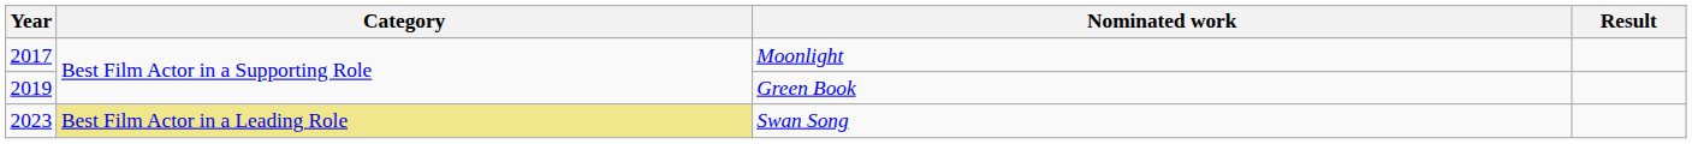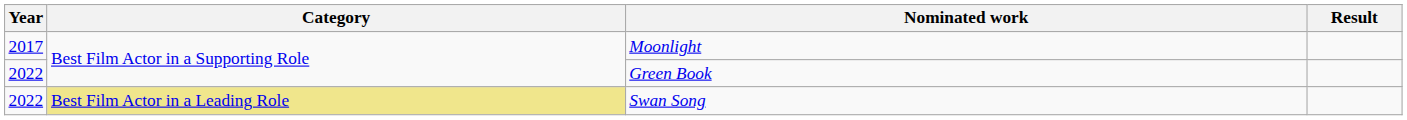Green Book | Year: 2019 -> 2022
Swan Song | Year: 2023 -> 2022
